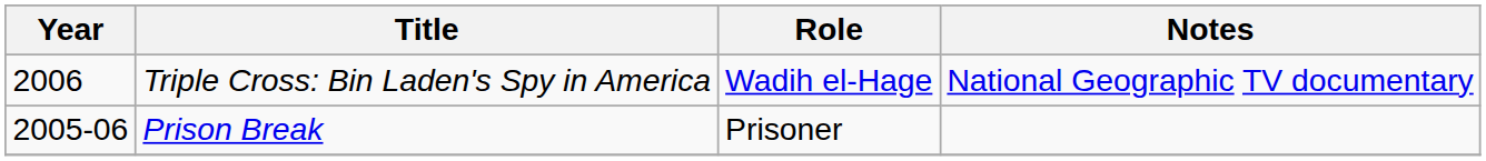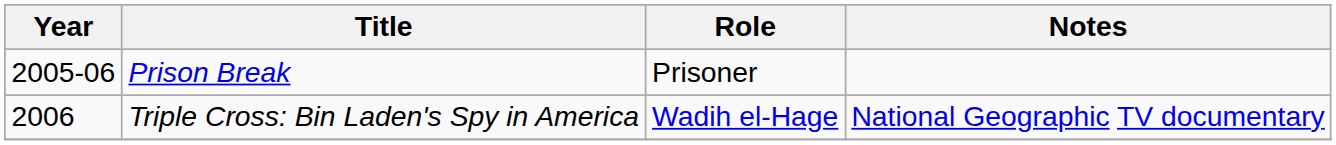rows swapped: Prison Break <-> Triple Cross: Bin Laden's Spy in America
